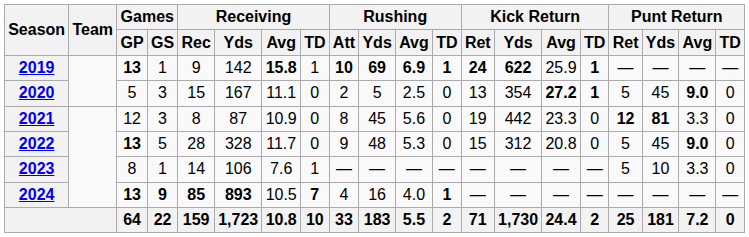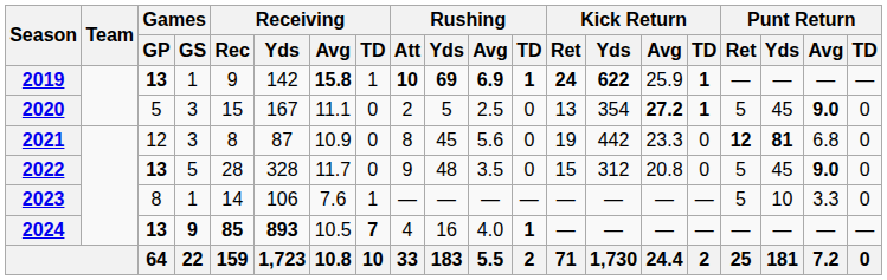2021 | Punt Return / Avg: 3.3 -> 6.8
2022 | Rushing / Avg: 5.3 -> 3.5
